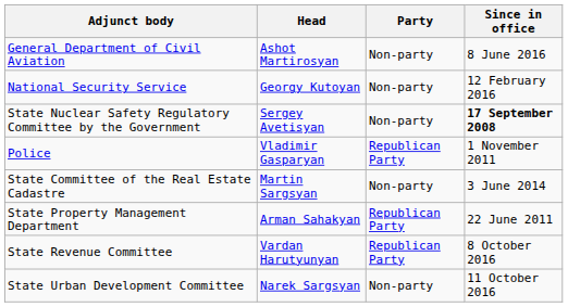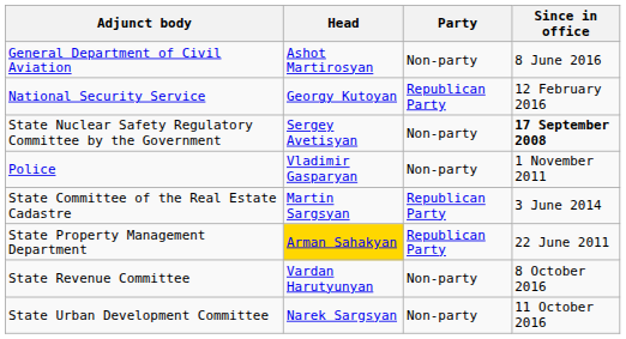National Security Service | Party: Non-party -> Republican Party
Police | Party: Republican Party -> Non-party
State Committee of the Real Estate Cadastre | Party: Non-party -> Republican Party
State Property Management Department | Head: no background -> gold background
State Revenue Committee | Party: Republican Party -> Non-party
